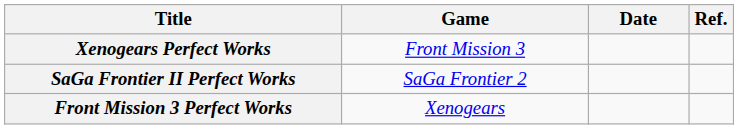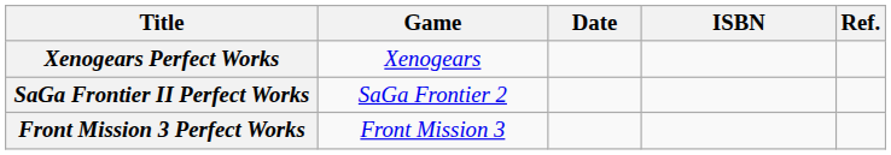+ column: ISBN
Xenogears Perfect Works | Game: Front Mission 3 -> Xenogears
Front Mission 3 Perfect Works | Game: Xenogears -> Front Mission 3
